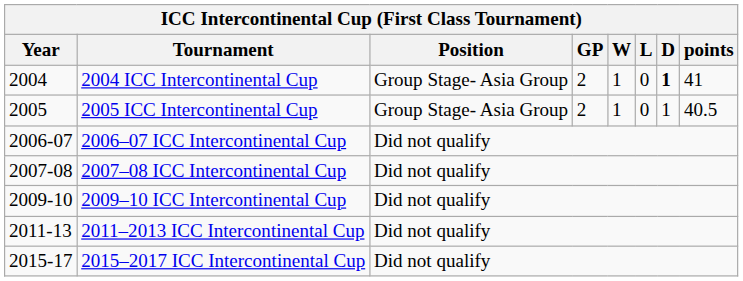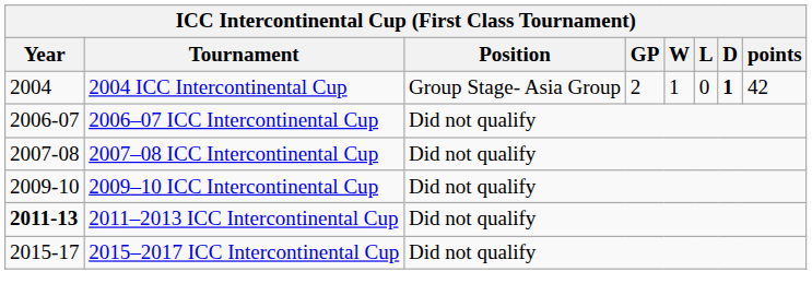2004 ICC Intercontinental Cup | points: 41 -> 42
- row: 2005 | 2005 ICC Intercontinental Cup | Group Stage- Asia Group | 2 | 1 | 0 | 1 | 40.5
2011–2013 ICC Intercontinental Cup | Year: normal -> bold
